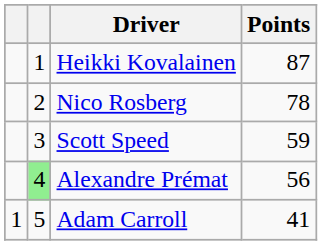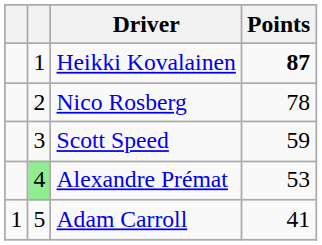Heikki Kovalainen | Points: normal -> bold
Alexandre Prémat | Points: 56 -> 53
